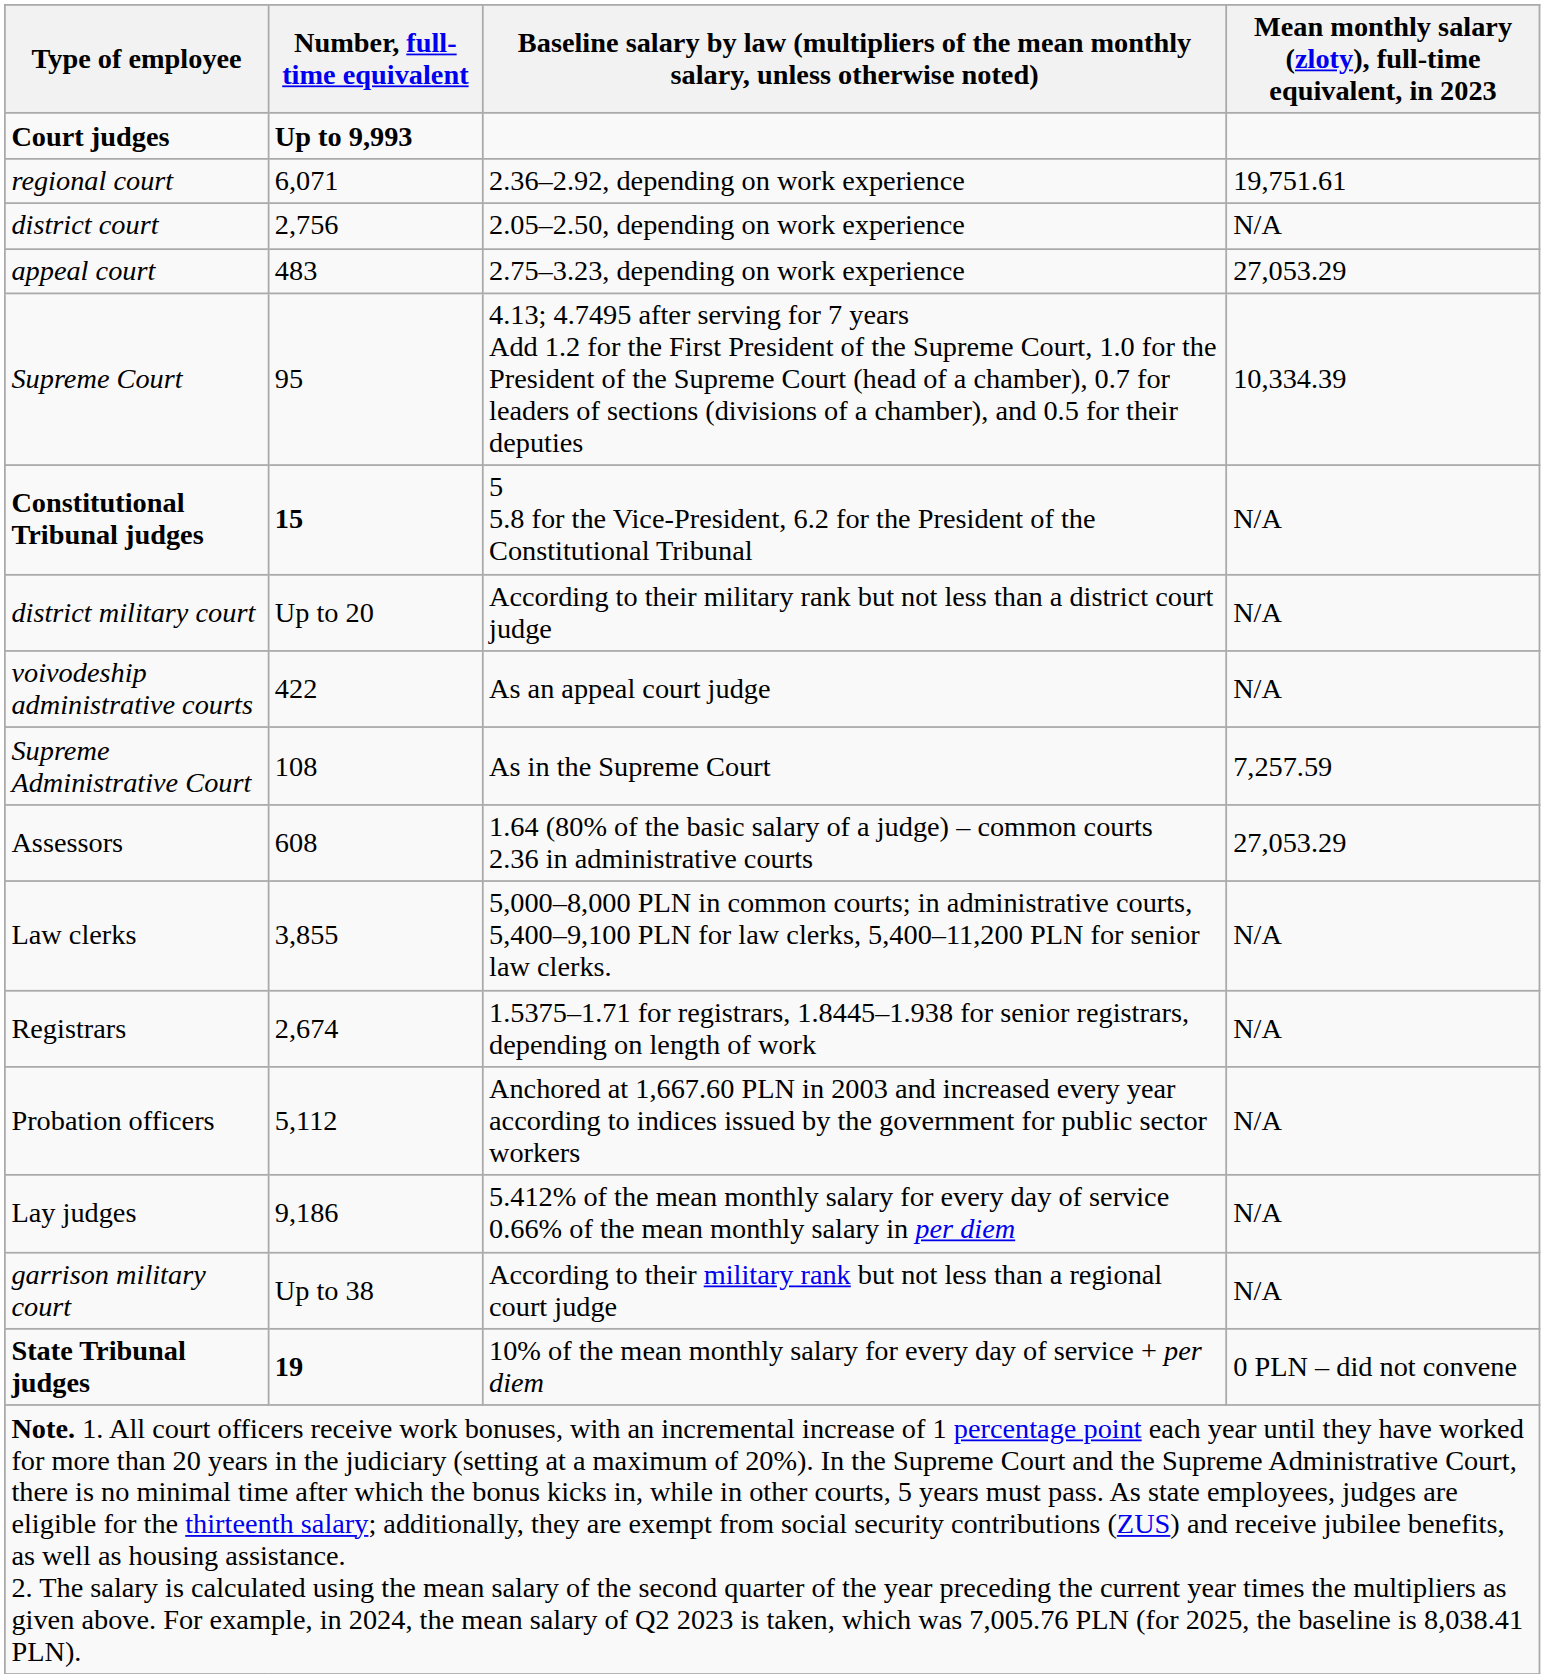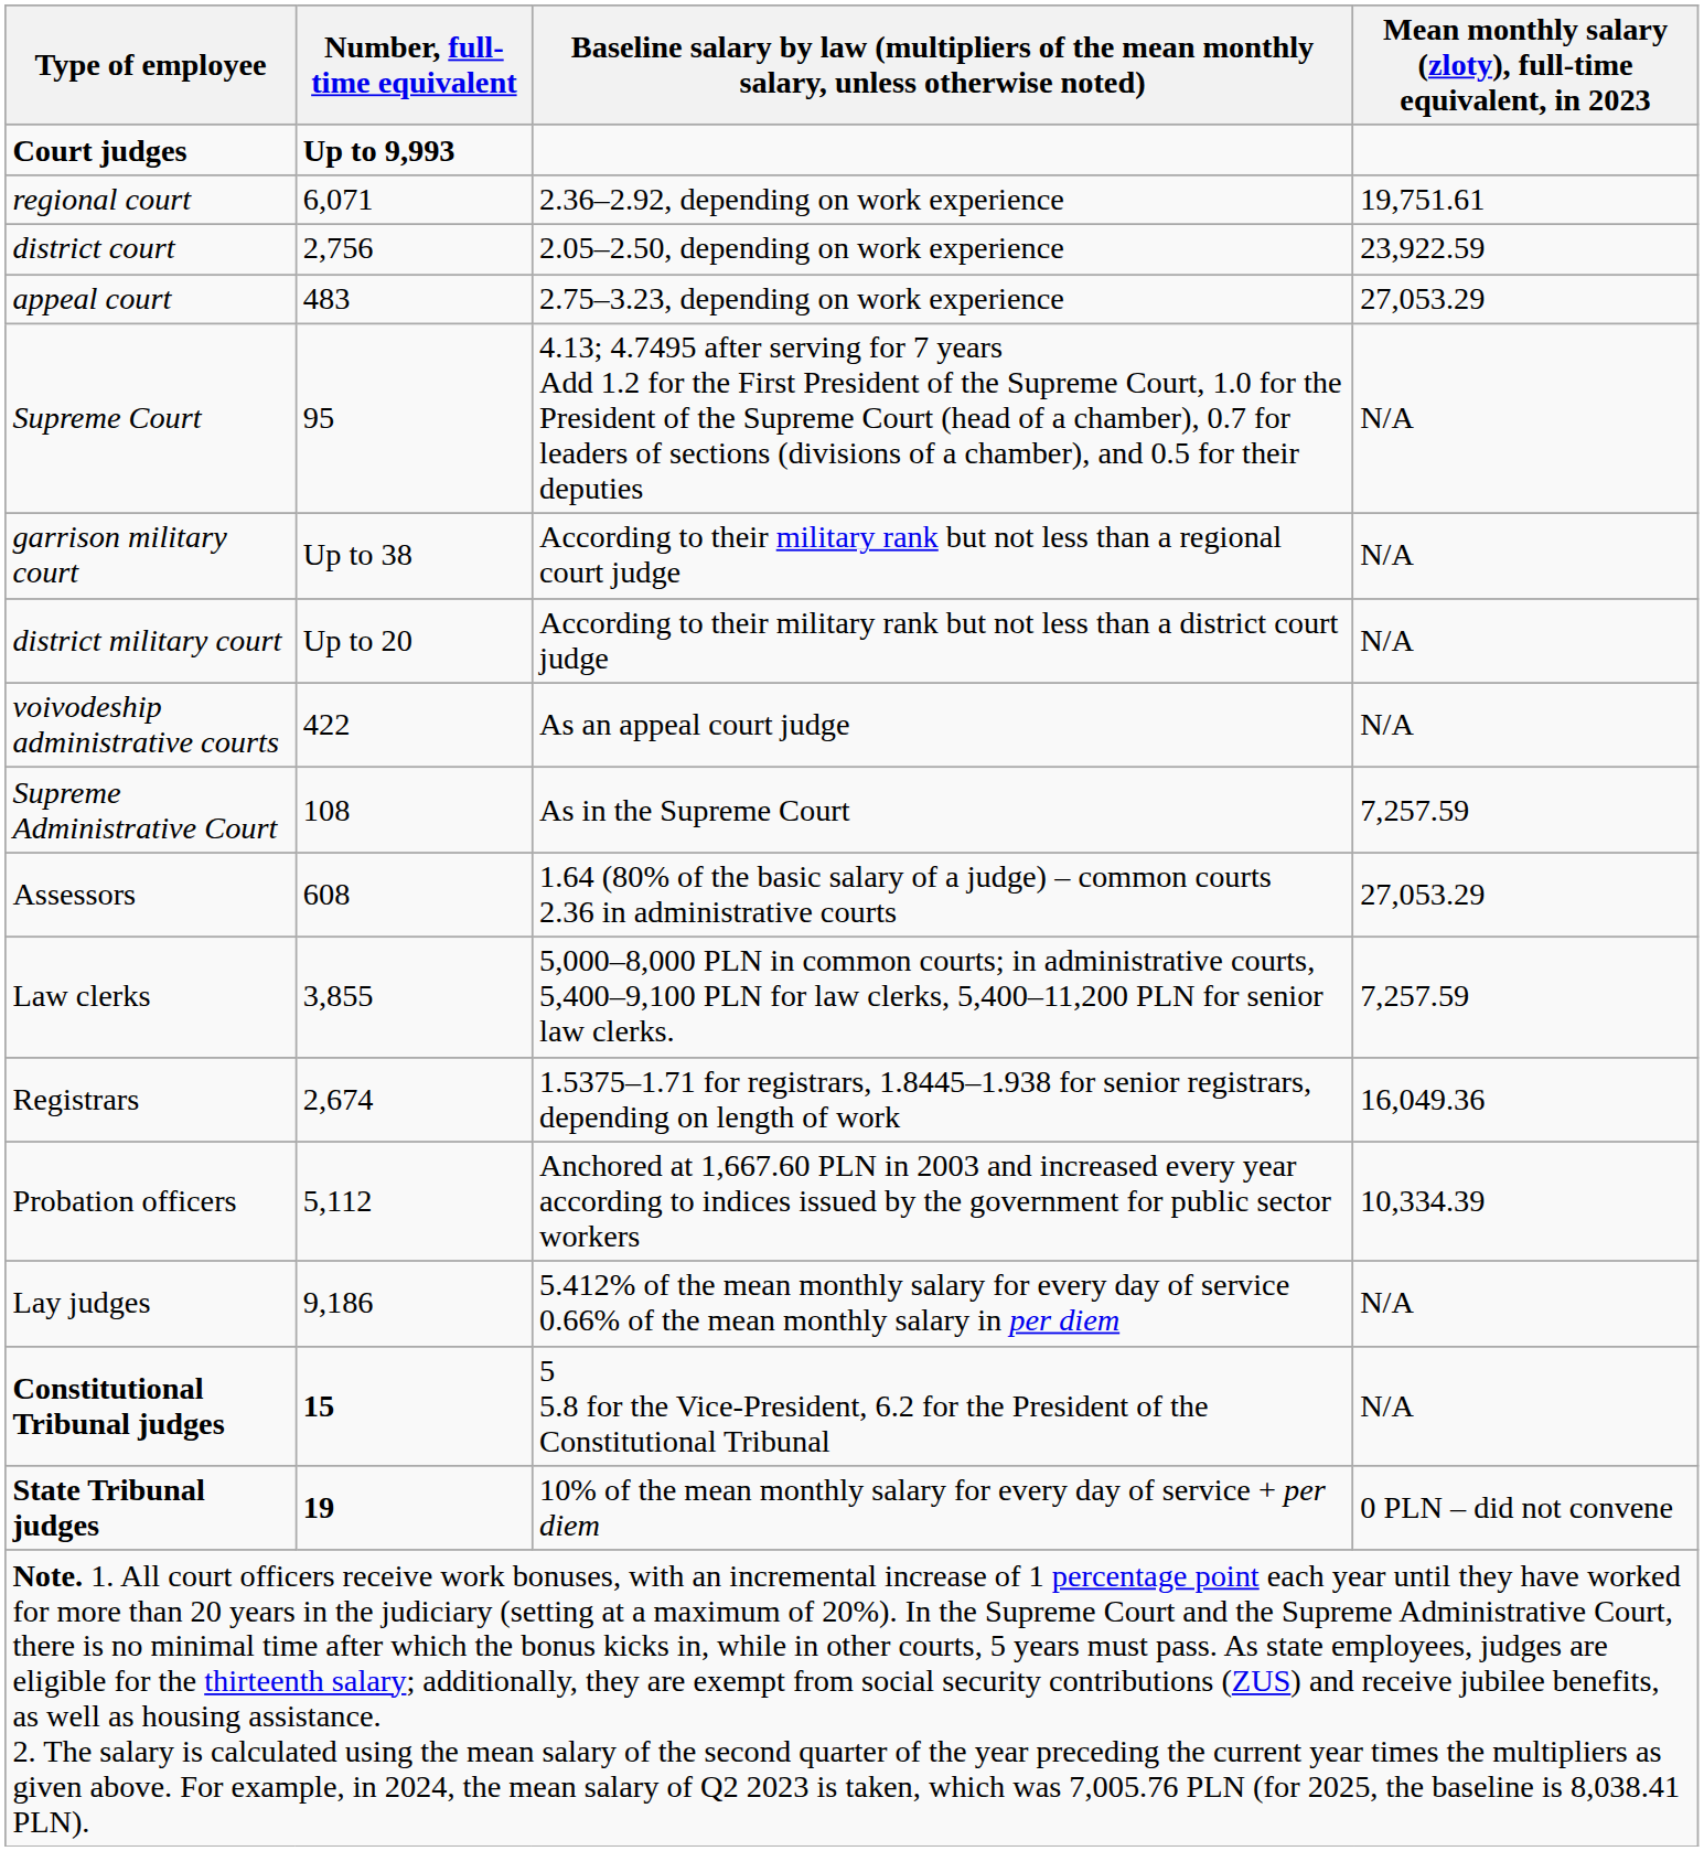district court | Mean monthly salary (zloty), full-time equivalent, in 2023: N/A -> 23,922.59
Supreme Court | Mean monthly salary (zloty), full-time equivalent, in 2023: 10,334.39 -> N/A
rows swapped: garrison military court <-> Constitutional Tribunal judges
Law clerks | Mean monthly salary (zloty), full-time equivalent, in 2023: N/A -> 7,257.59
Registrars | Mean monthly salary (zloty), full-time equivalent, in 2023: N/A -> 16,049.36
Probation officers | Mean monthly salary (zloty), full-time equivalent, in 2023: N/A -> 10,334.39
